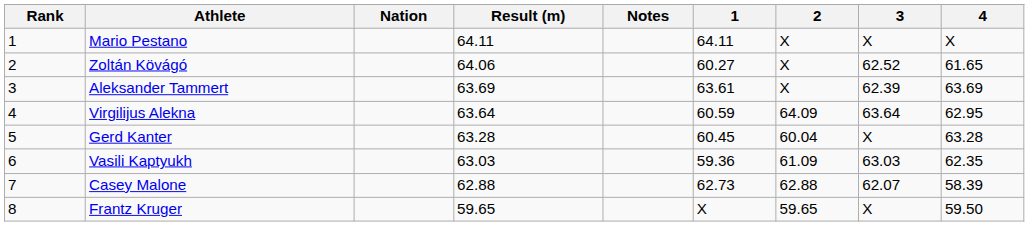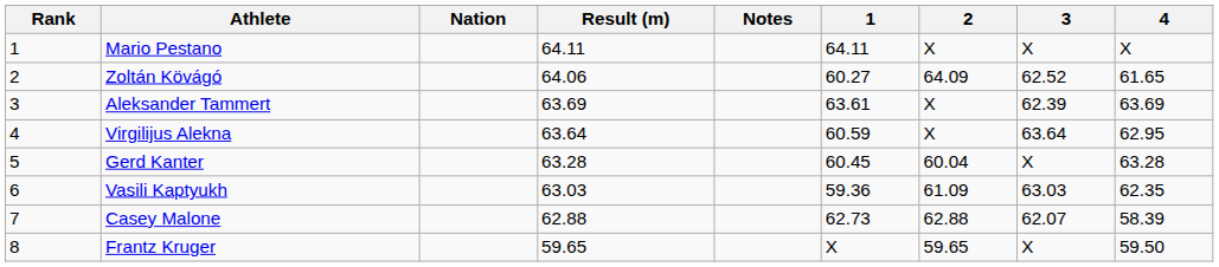Zoltán Kövágó | 2: X -> 64.09
Virgilijus Alekna | 2: 64.09 -> X
